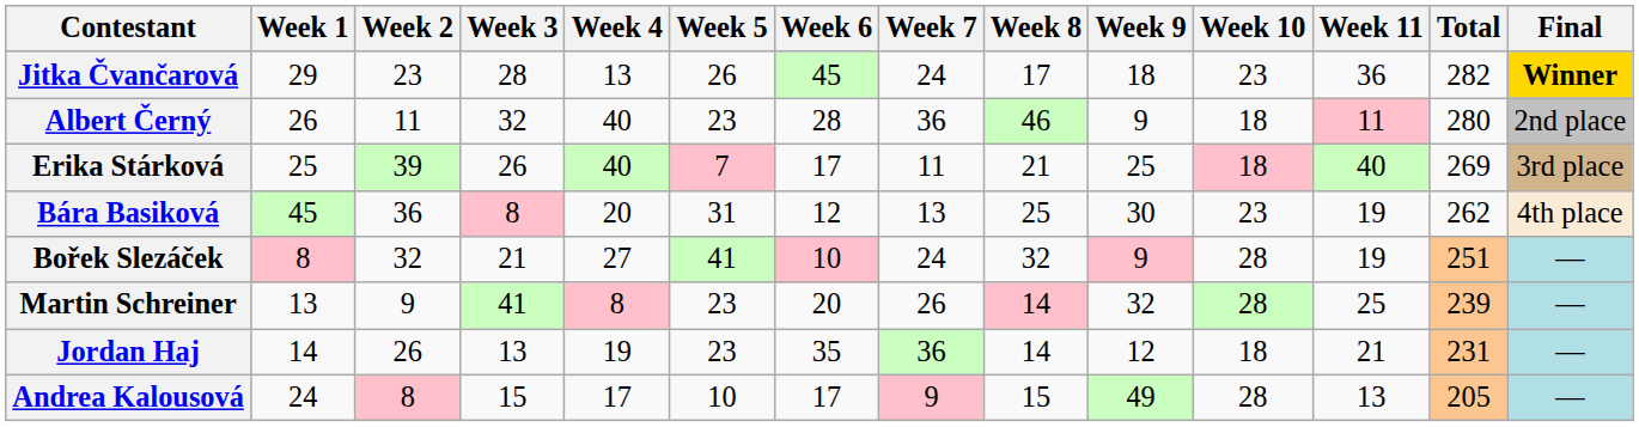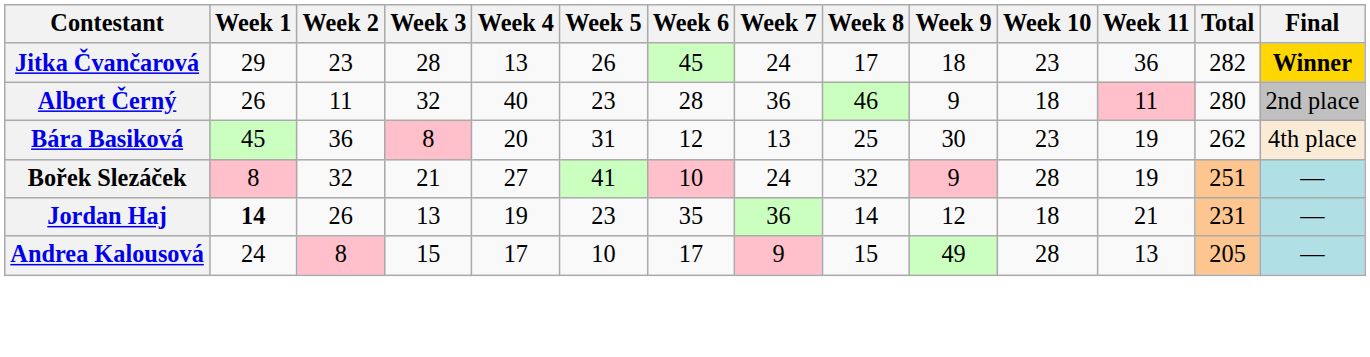- row: Erika Stárková | 25 | 39 | 26 | 40 | 7 | 17 | 11 | 21 | 25 | 18 | 40 | 269 | 3rd place
- row: Martin Schreiner | 13 | 9 | 41 | 8 | 23 | 20 | 26 | 14 | 32 | 28 | 25 | 239 | —
Jordan Haj | Week 1: normal -> bold
